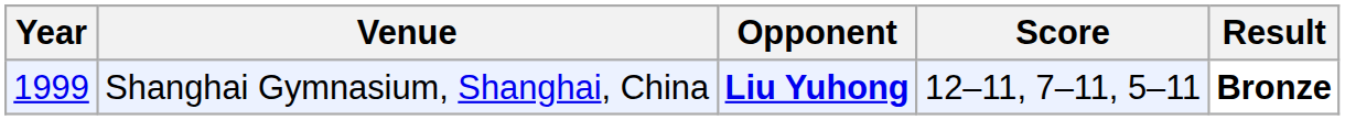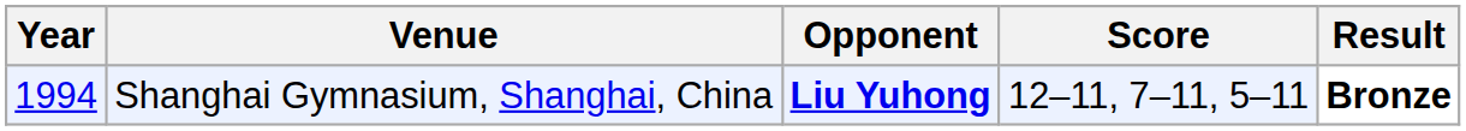Shanghai Gymnasium, Shanghai, China | Year: 1999 -> 1994
